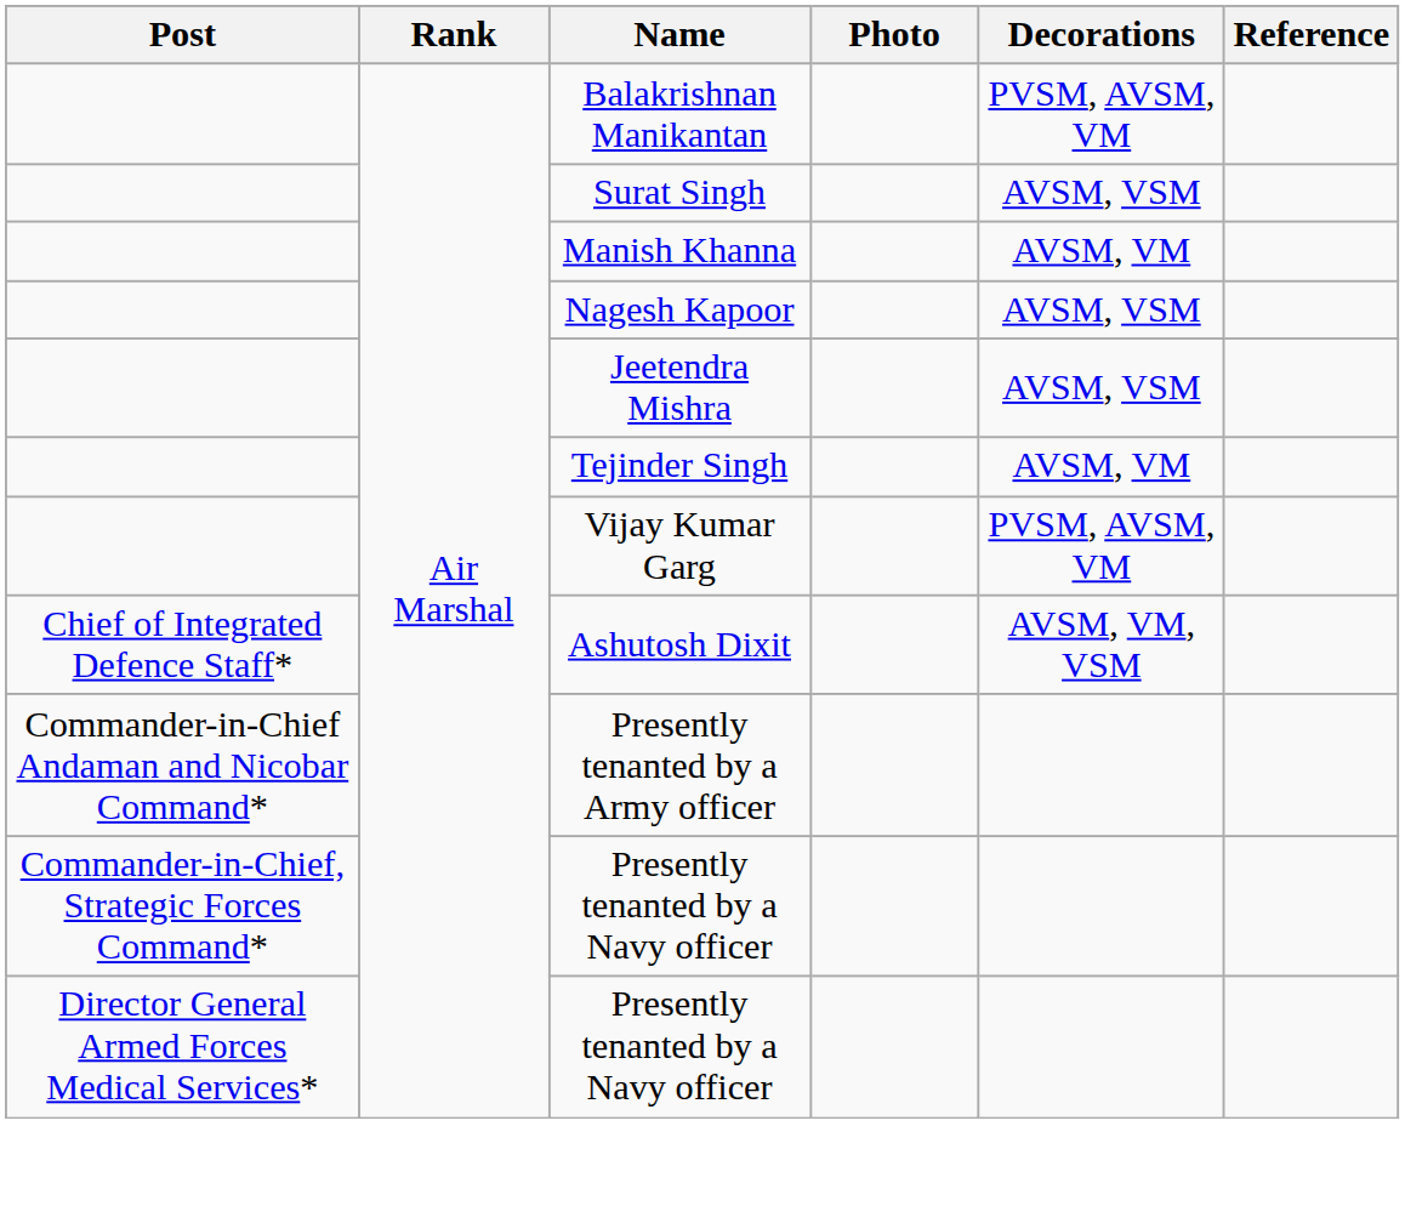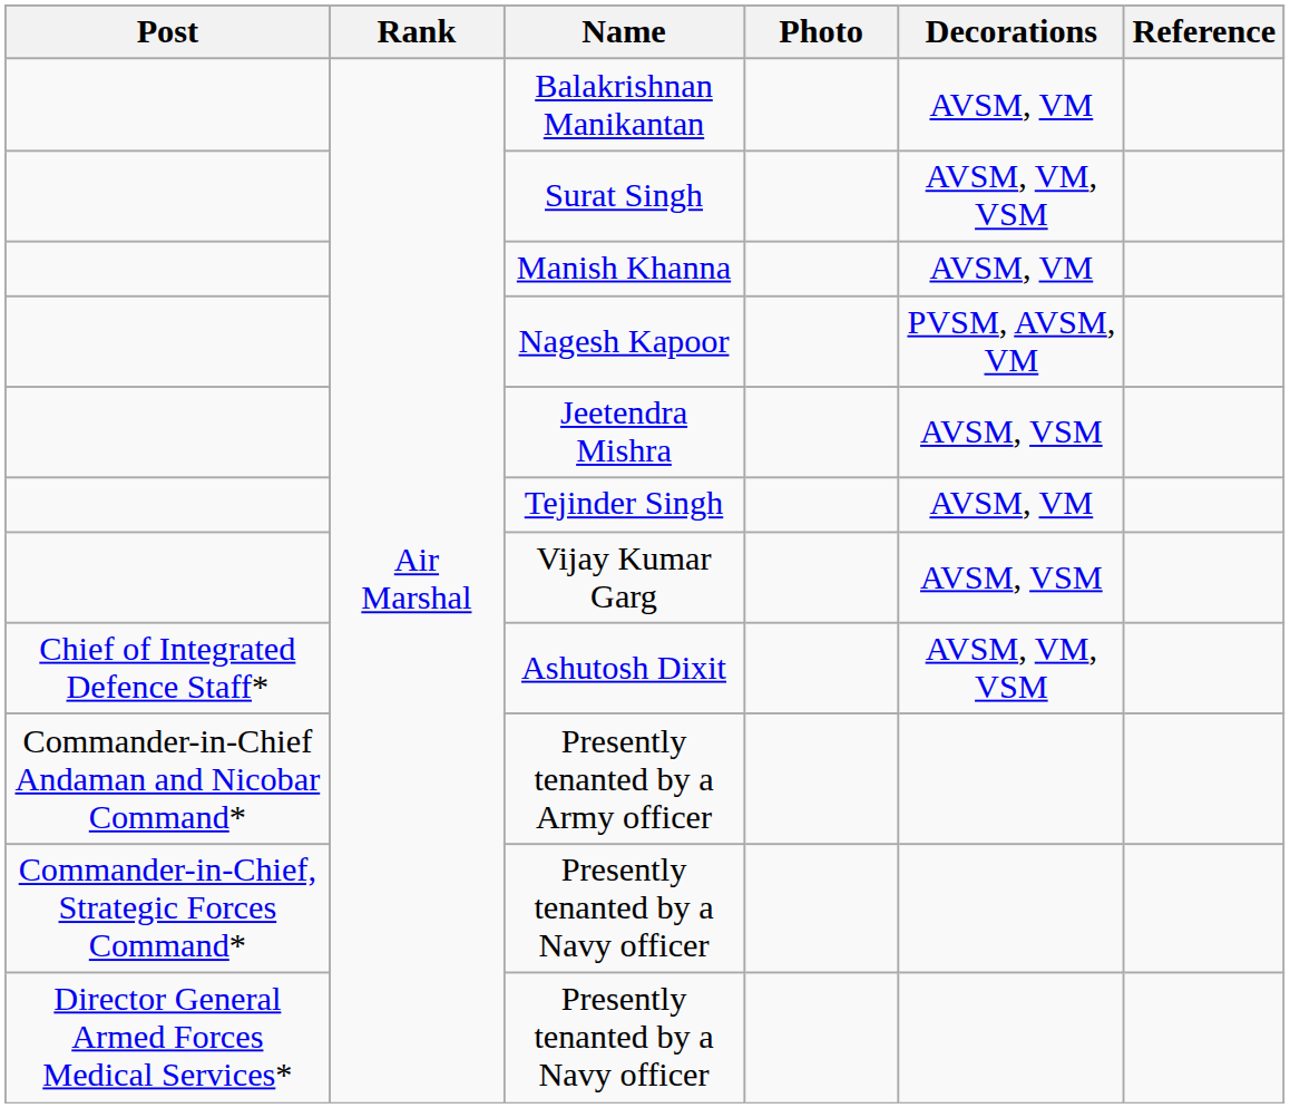Balakrishnan Manikantan | Decorations: PVSM, AVSM, VM -> AVSM, VM
Surat Singh | Decorations: AVSM, VSM -> AVSM, VM, VSM
Nagesh Kapoor | Decorations: AVSM, VSM -> PVSM, AVSM, VM
Vijay Kumar Garg | Decorations: PVSM, AVSM, VM -> AVSM, VSM
